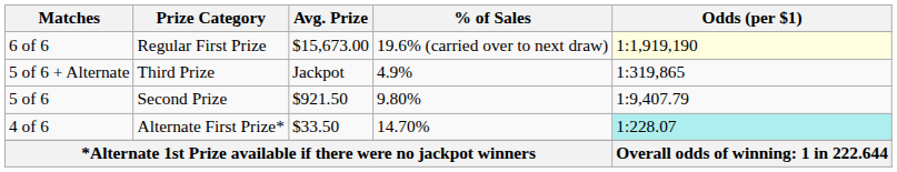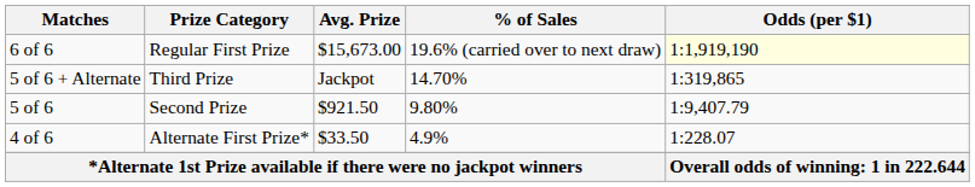5 of 6 + Alternate | % of Sales: 4.9% -> 14.70%
4 of 6 | % of Sales: 14.70% -> 4.9%
4 of 6 | Odds (per $1): paleturquoise background -> no background
